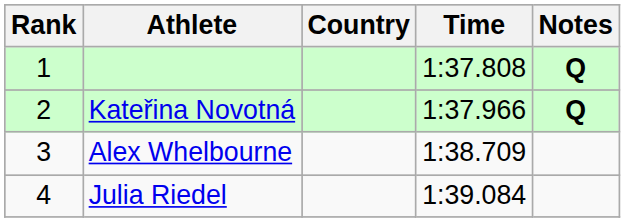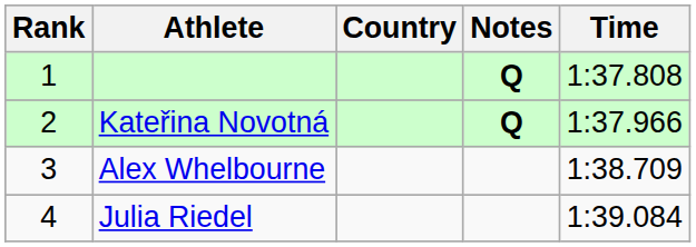columns swapped: Time <-> Notes
